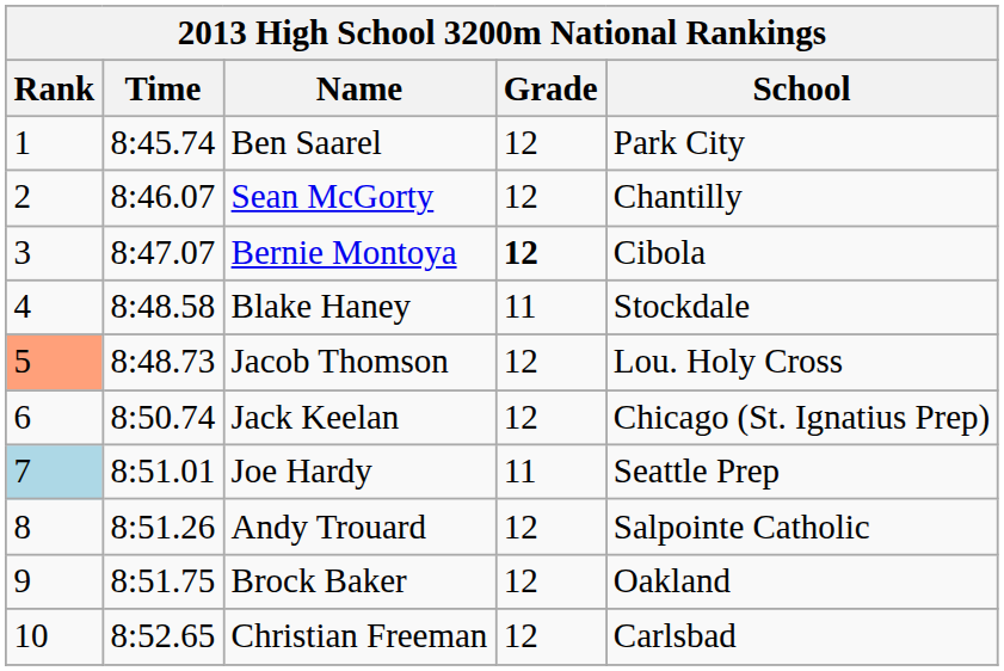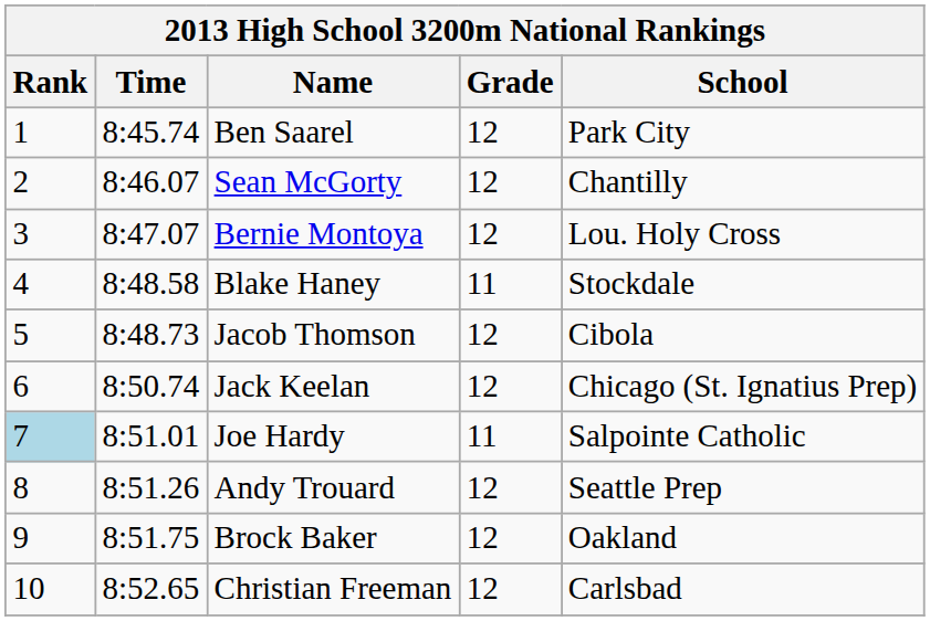Bernie Montoya | Grade: bold -> normal
Bernie Montoya | School: Cibola -> Lou. Holy Cross
Jacob Thomson | Rank: lightsalmon background -> no background
Jacob Thomson | School: Lou. Holy Cross -> Cibola
Joe Hardy | School: Seattle Prep -> Salpointe Catholic
Andy Trouard | School: Salpointe Catholic -> Seattle Prep
